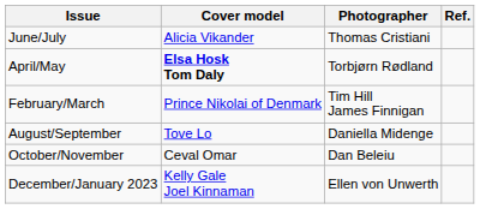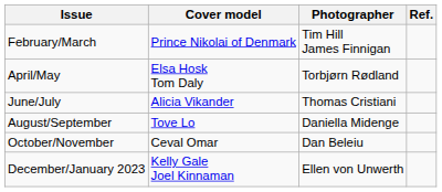rows swapped: February/March <-> June/July
April/May | Cover model: bold -> normal
